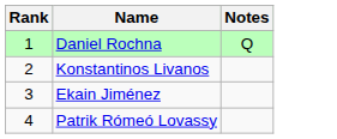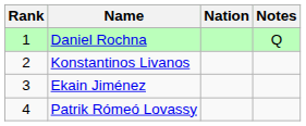+ column: Nation
